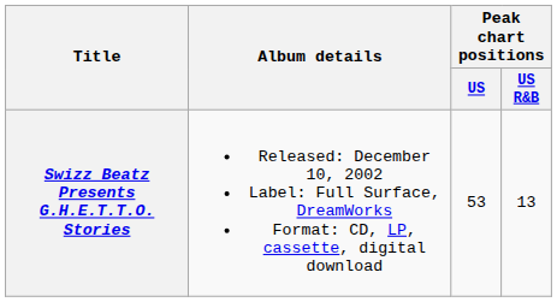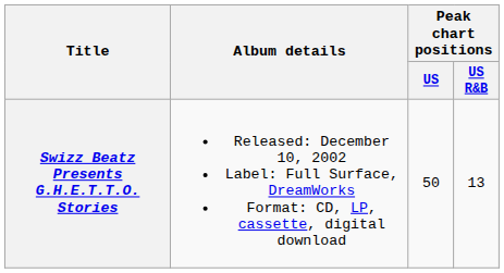Swizz Beatz Presents G.H.E.T.T.O. Stories | Peak chart positions / US: 53 -> 50
